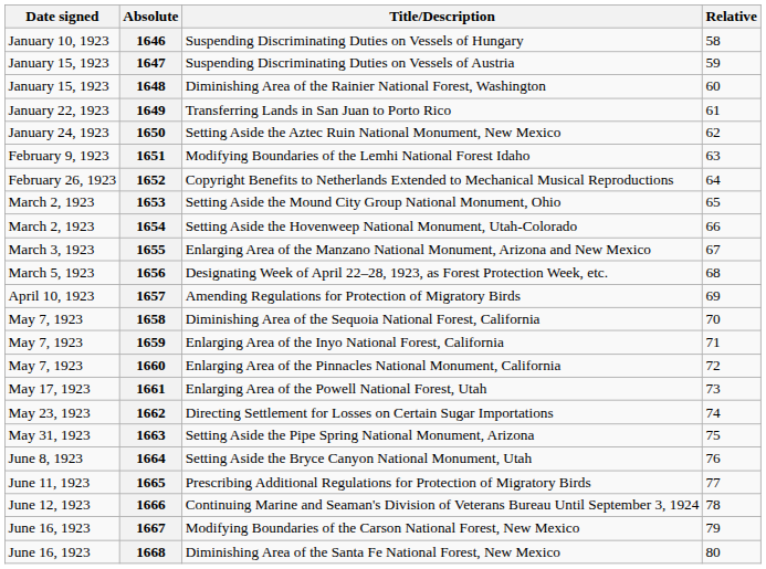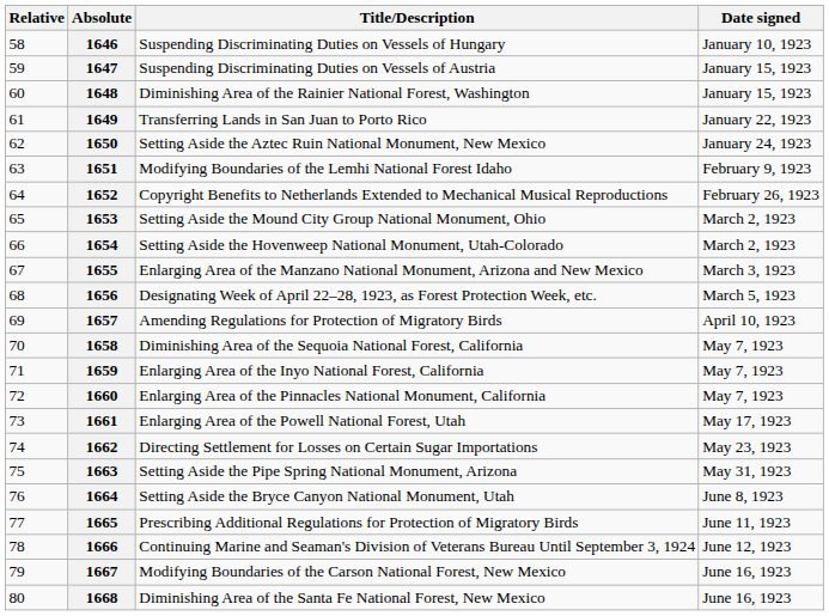columns swapped: Relative <-> Date signed
